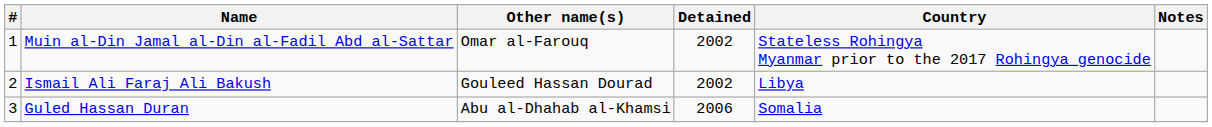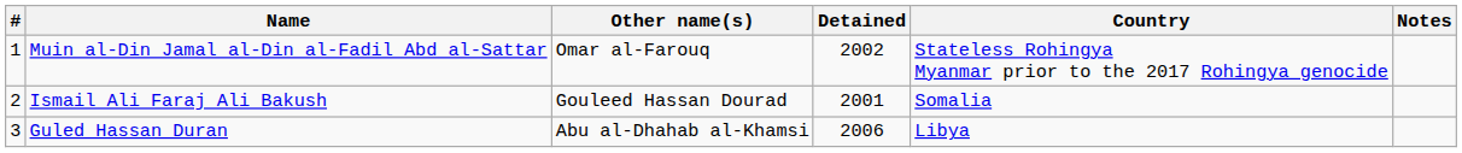Ismail Ali Faraj Ali Bakush | Detained: 2002 -> 2001
Ismail Ali Faraj Ali Bakush | Country: Libya -> Somalia
Guled Hassan Duran | Country: Somalia -> Libya
